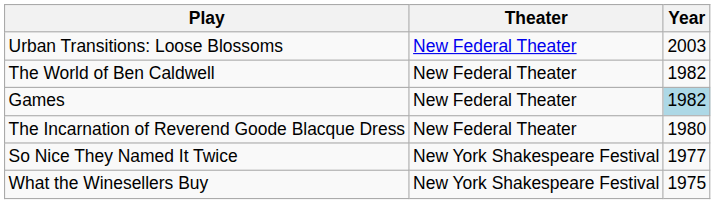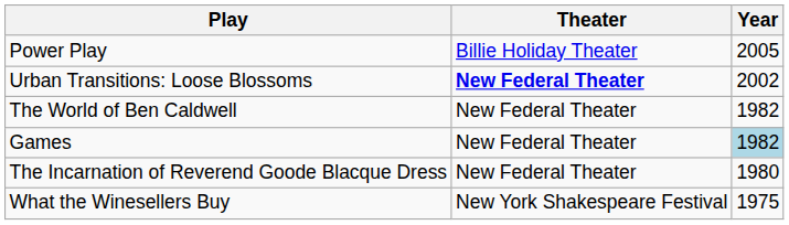+ row: Power Play | Billie Holiday Theater | 2005
Urban Transitions: Loose Blossoms | Theater: normal -> bold
Urban Transitions: Loose Blossoms | Year: 2003 -> 2002
- row: So Nice They Named It Twice | New York Shakespeare Festival | 1977
